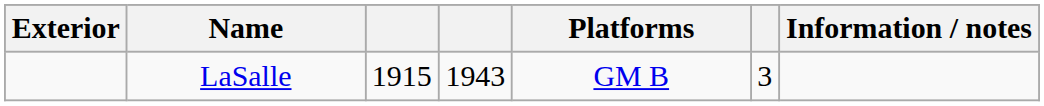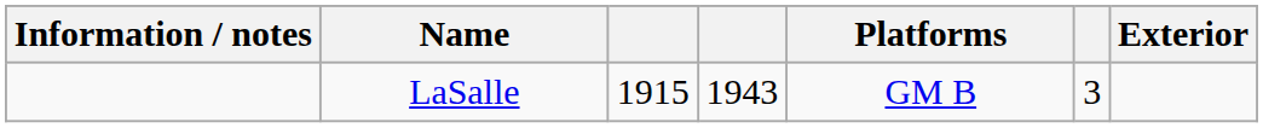columns swapped: Exterior <-> Information / notes
